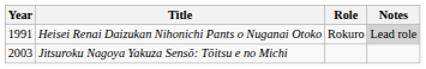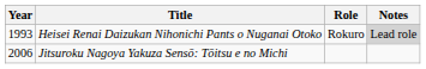Heisei Renai Daizukan Nihonichi Pants o Nuganai Otoko | Year: 1991 -> 1993
Jitsuroku Nagoya Yakuza Sensō: Tōitsu e no Michi | Year: 2003 -> 2006
